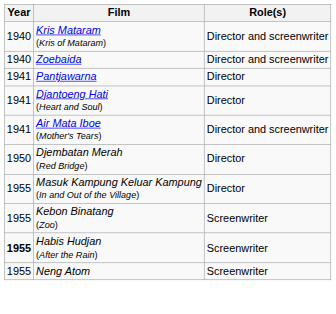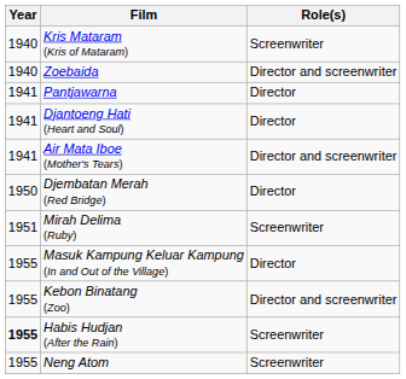Kris Mataram (Kris of Mataram) | Role(s): Director and screenwriter -> Screenwriter
+ row: 1951 | Mirah Delima (Ruby) | Screenwriter
Kebon Binatang (Zoo) | Role(s): Screenwriter -> Director and screenwriter
